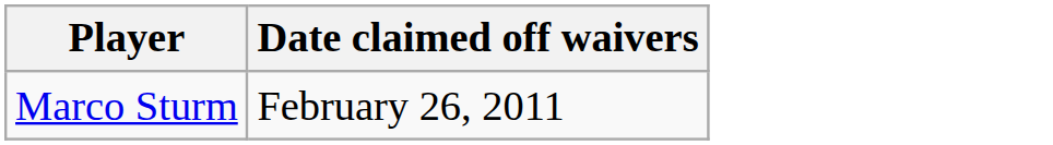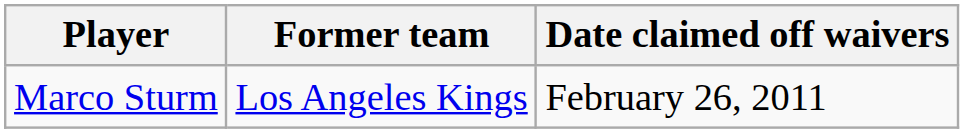+ column: Former team | Los Angeles Kings
